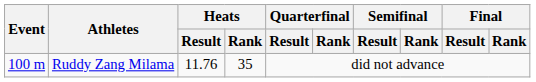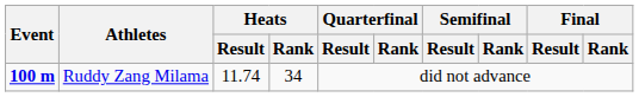Ruddy Zang Milama | Event: normal -> bold
Ruddy Zang Milama | Heats / Result: 11.76 -> 11.74
Ruddy Zang Milama | Heats / Rank: 35 -> 34
